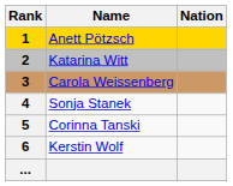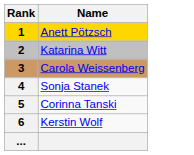- column: Nation
